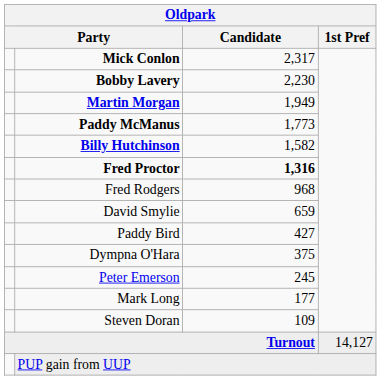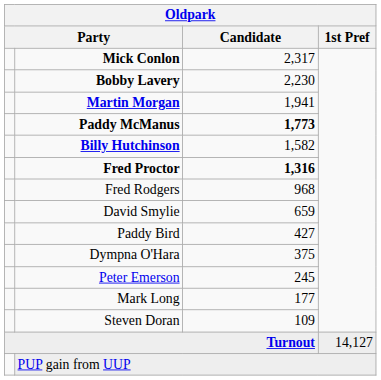Martin Morgan | Candidate: 1,949 -> 1,941
Paddy McManus | Candidate: normal -> bold
